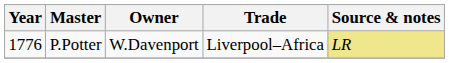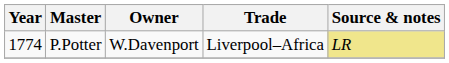P.Potter | Year: 1776 -> 1774
